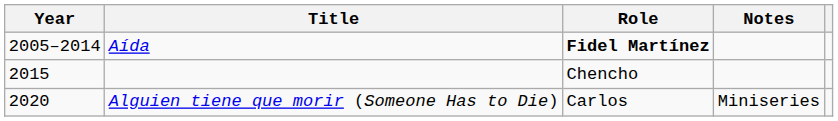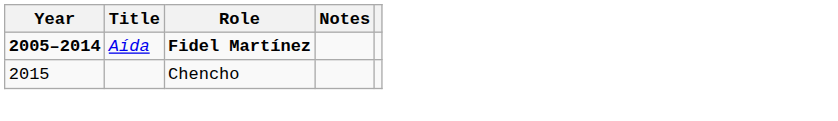Aída | Year: normal -> bold
- row: 2020 | Alguien tiene que morir (Someone Has to Die) | Carlos | Miniseries
